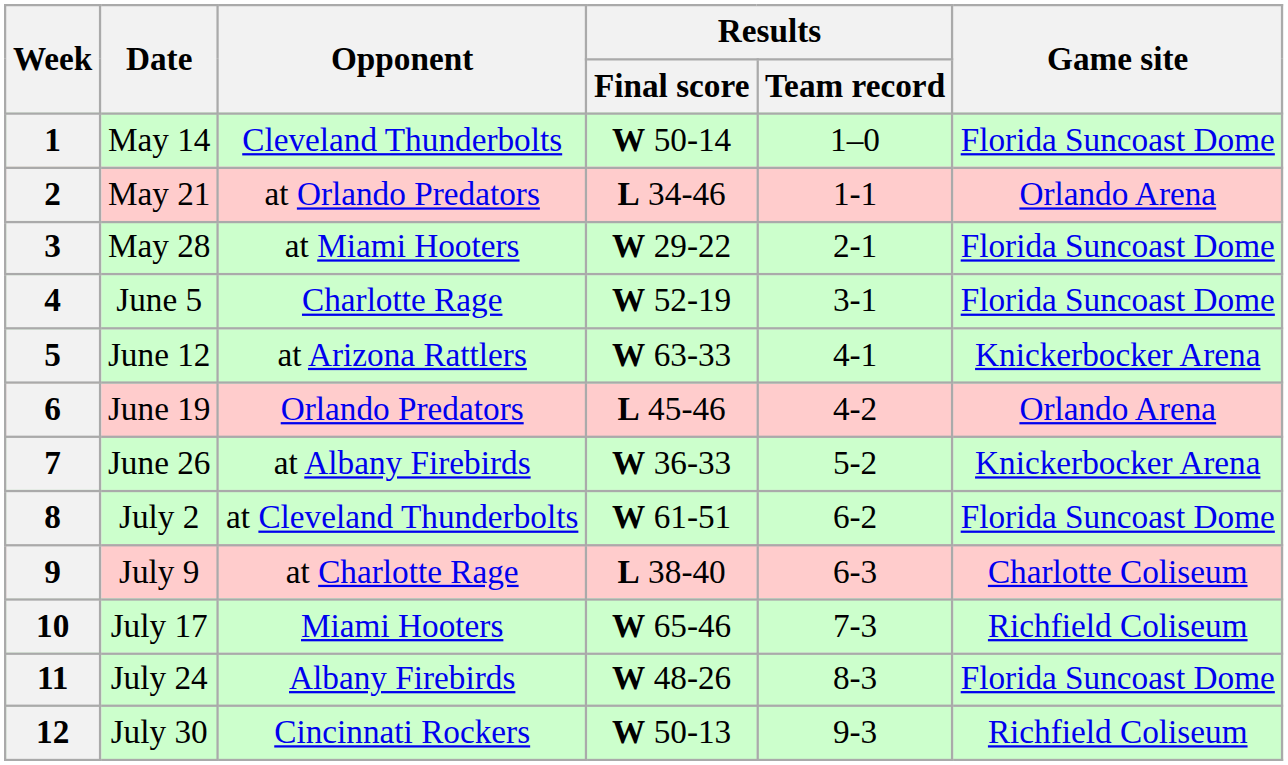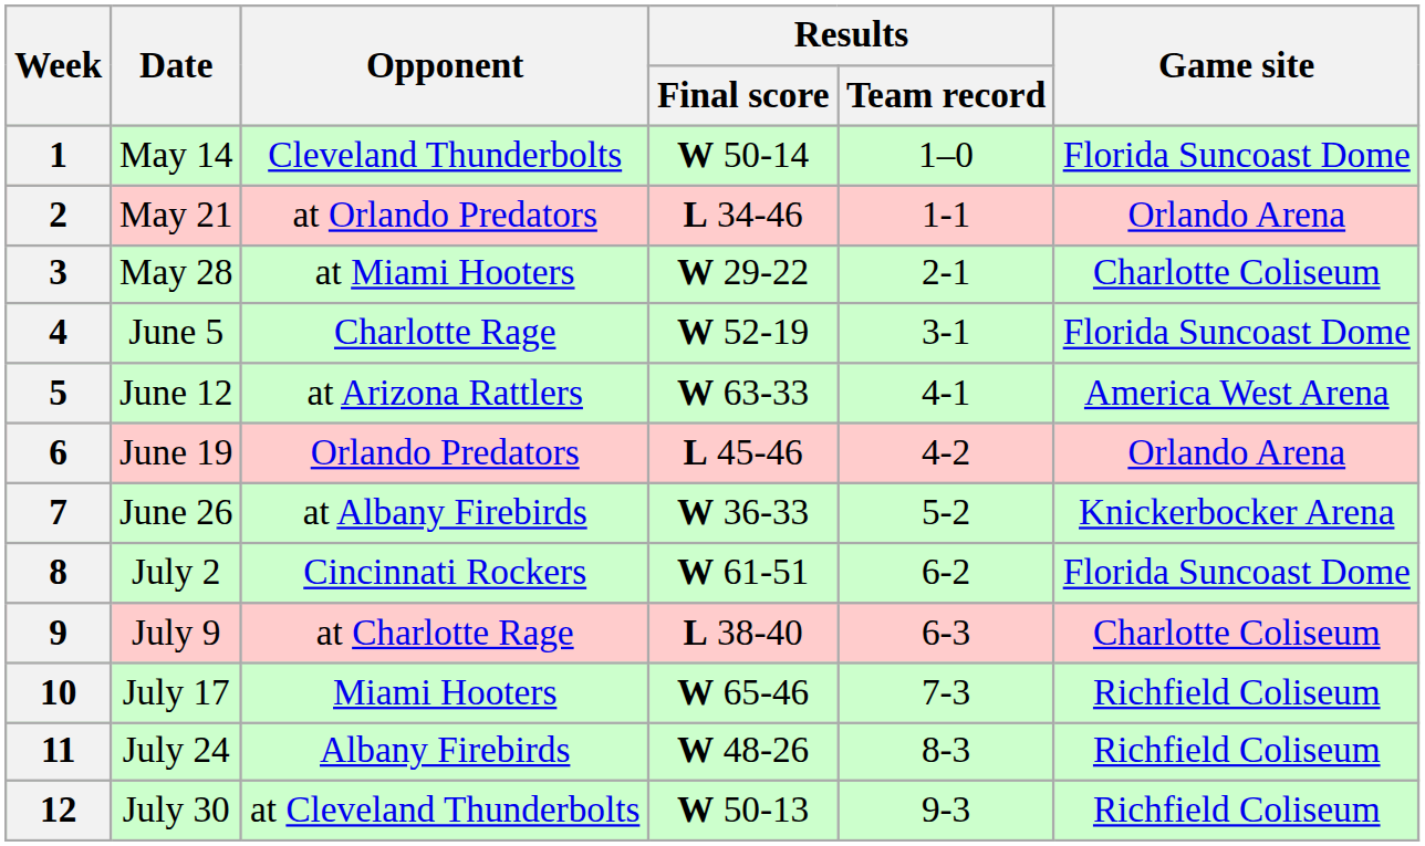3 | Game site: Florida Suncoast Dome -> Charlotte Coliseum
5 | Game site: Knickerbocker Arena -> America West Arena
8 | Opponent: at Cleveland Thunderbolts -> Cincinnati Rockers
11 | Game site: Florida Suncoast Dome -> Richfield Coliseum
12 | Opponent: Cincinnati Rockers -> at Cleveland Thunderbolts
